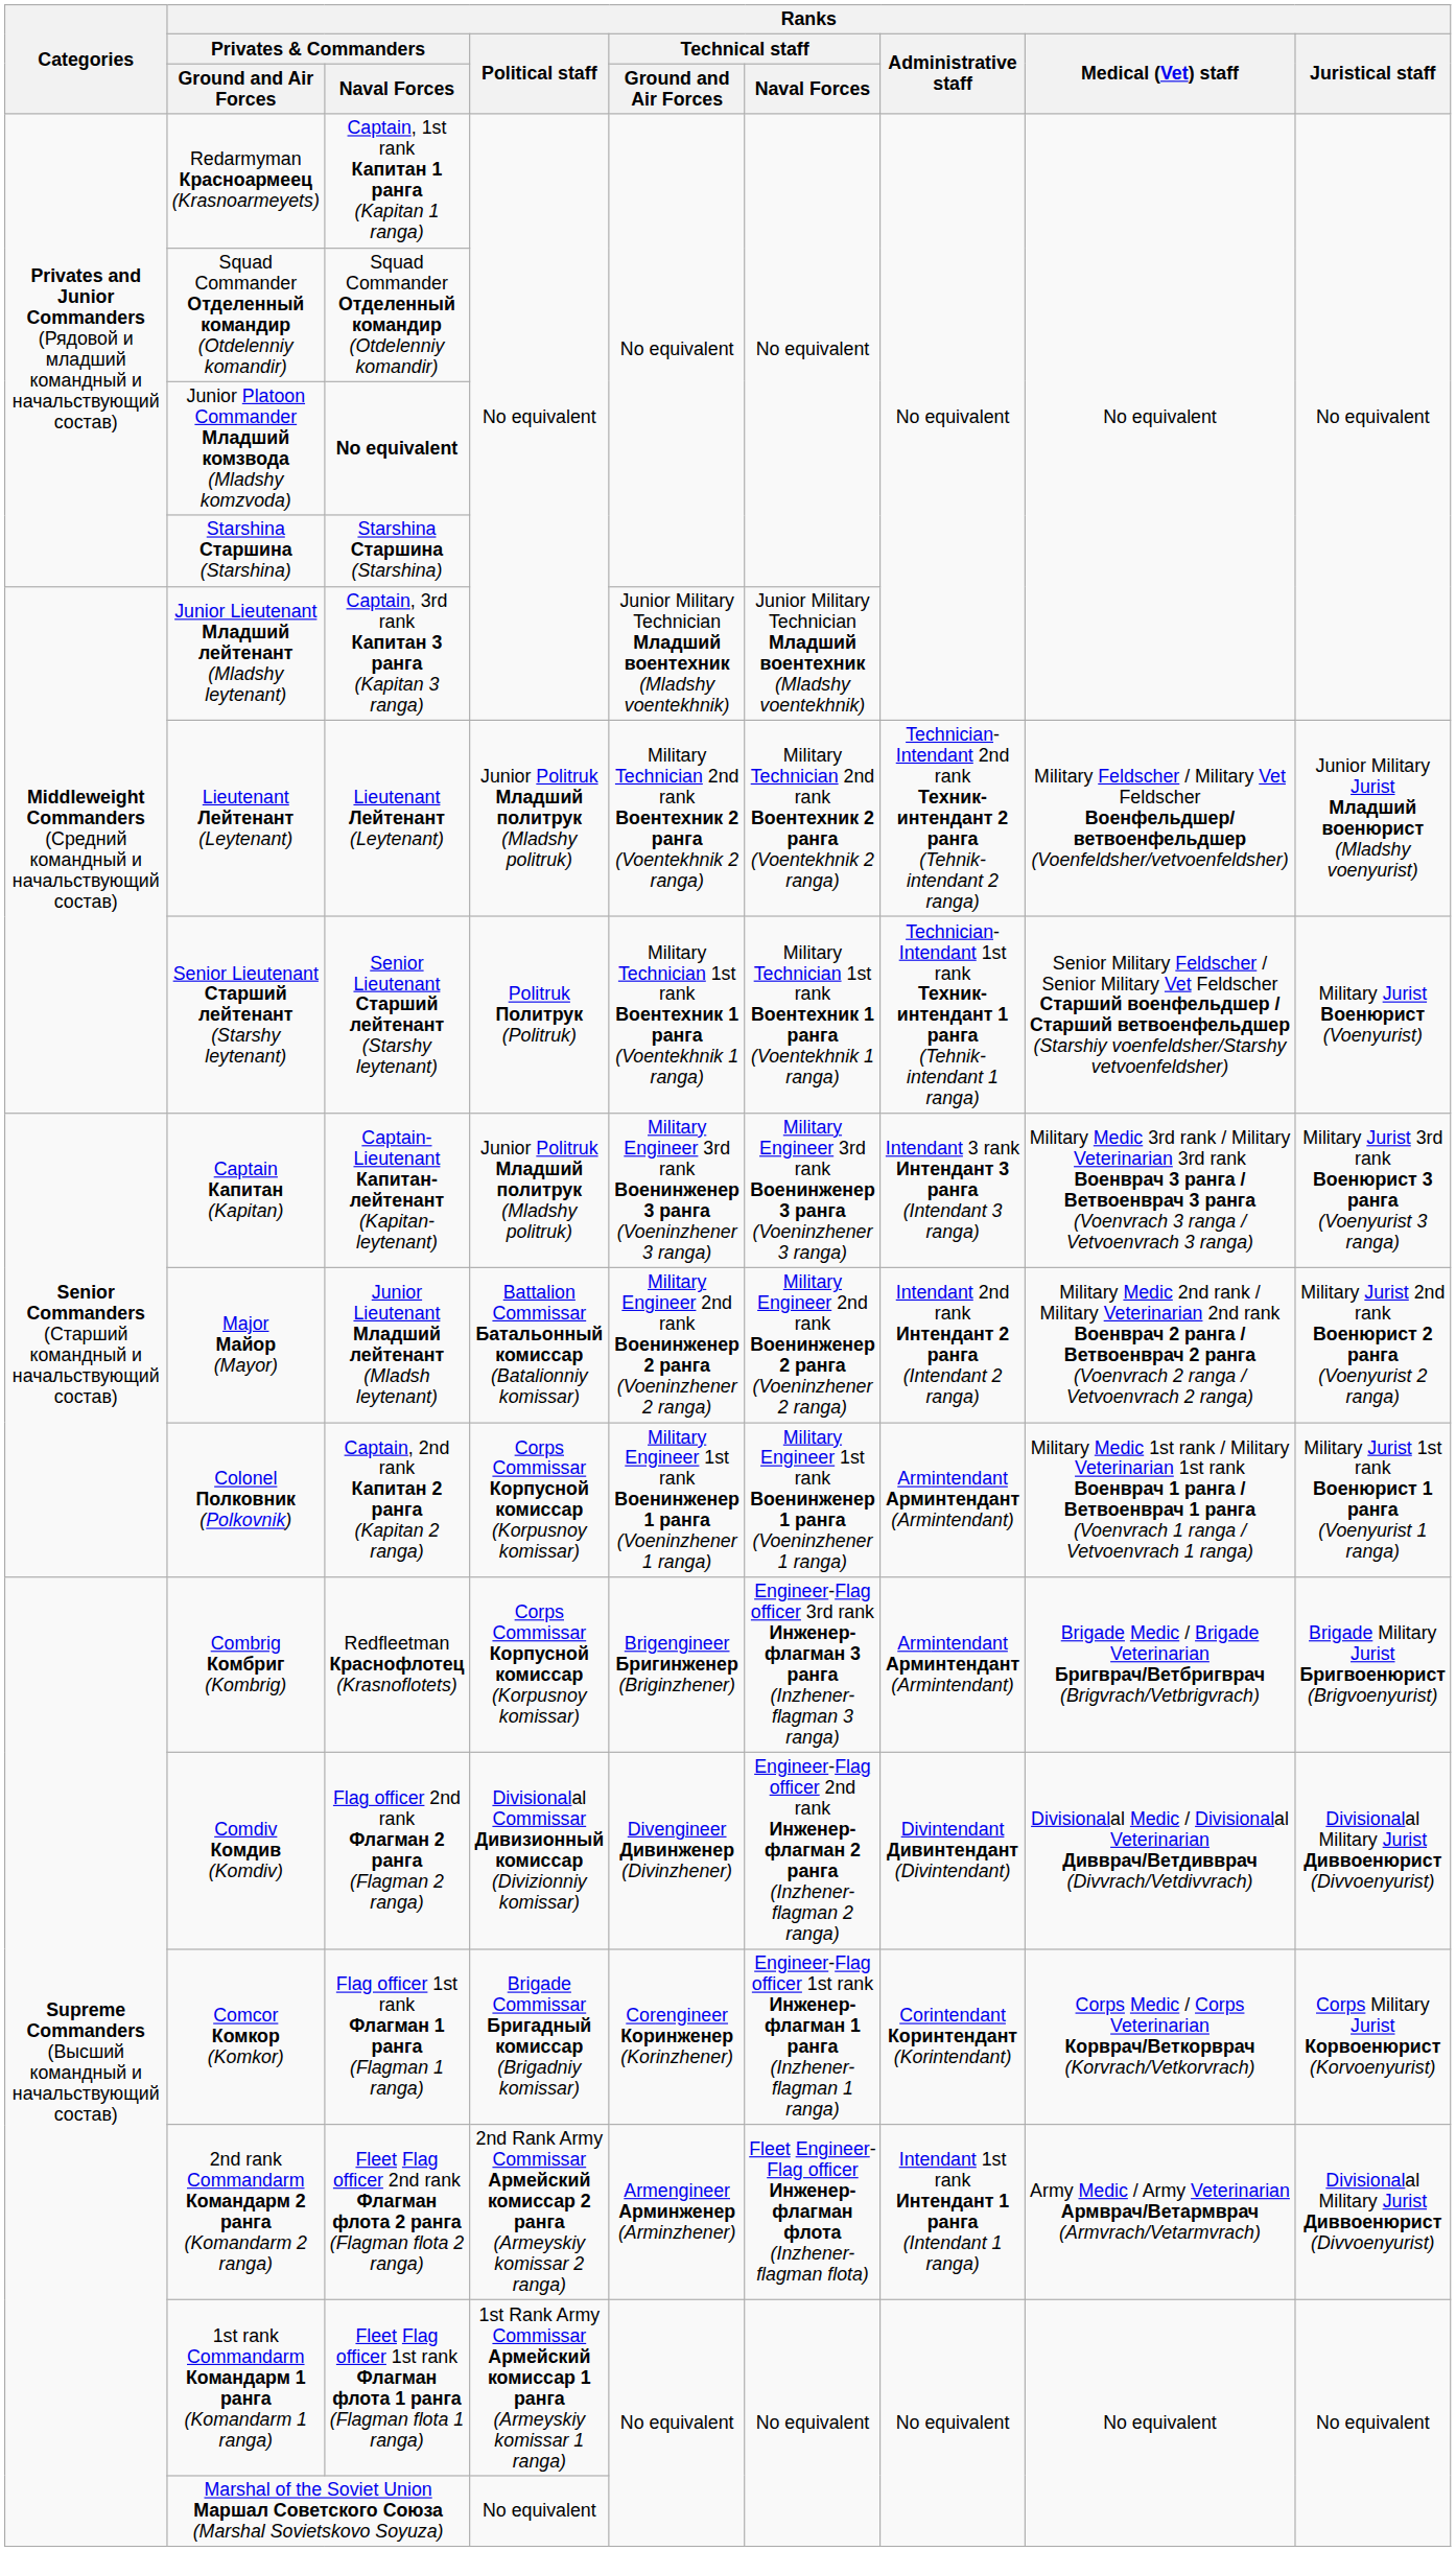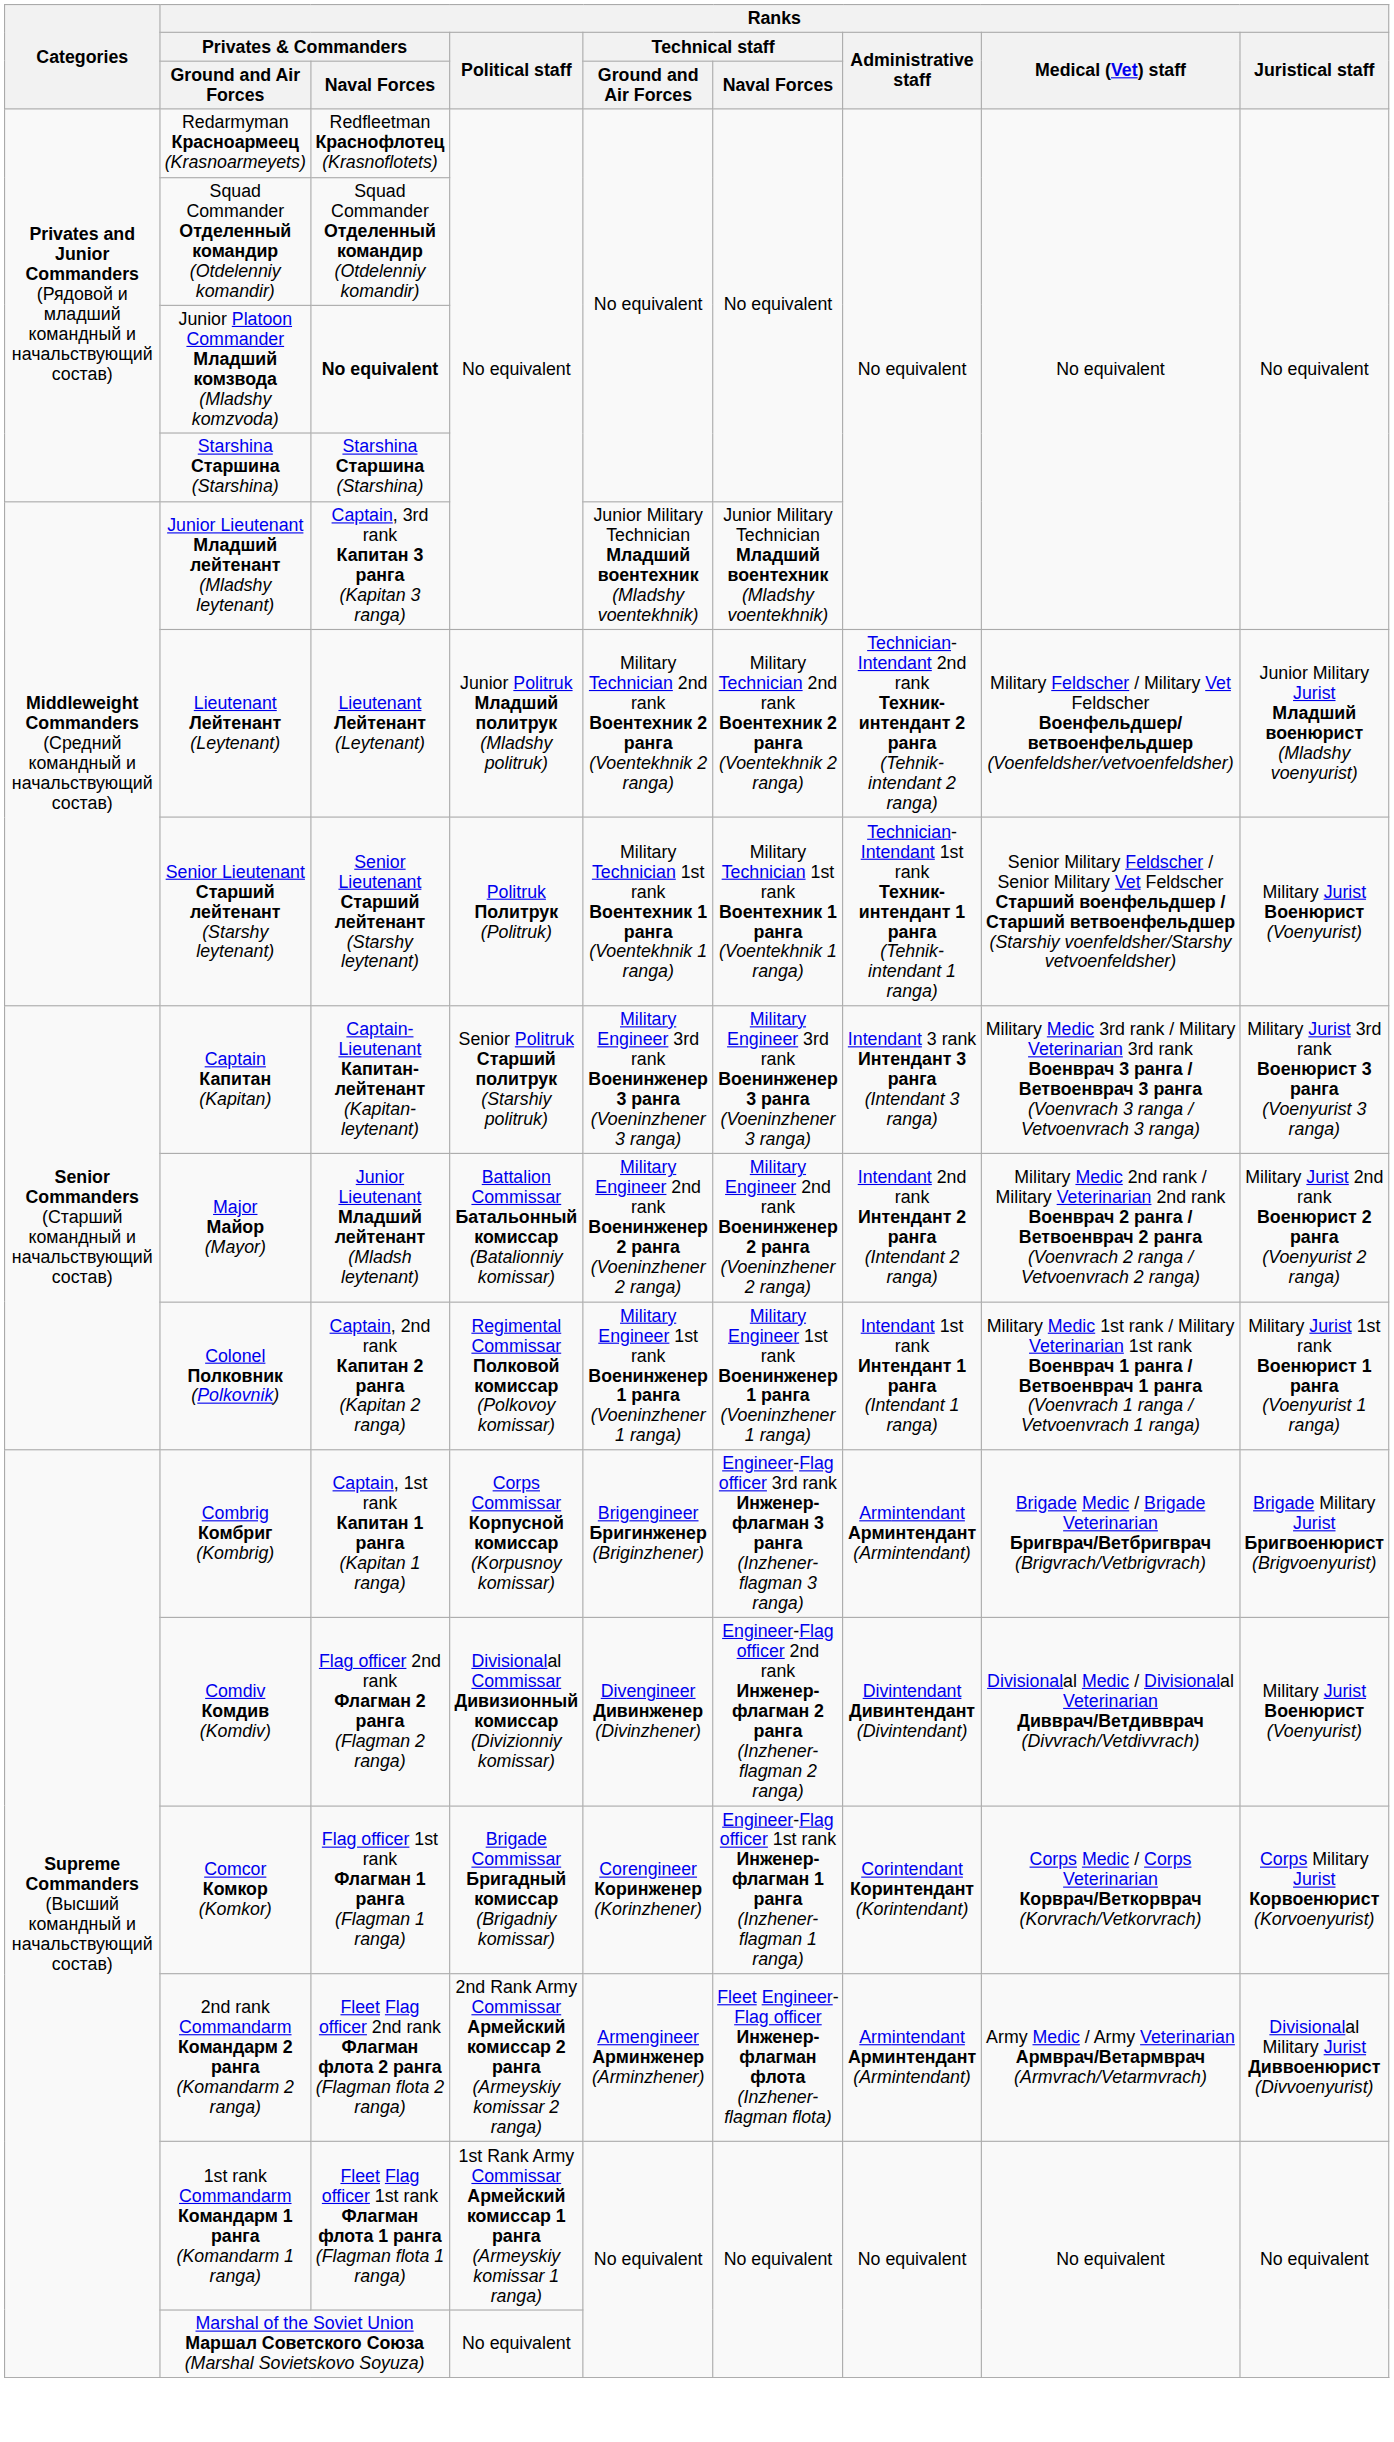Redarmyman Красноармеец (Krasnoarmeyets) | Ranks / Privates & Commanders / Naval Forces: Captain, 1st rank Капитан 1 ранга (Kapitan 1 ranga) -> Redfleetman Краснофлотец (Krasnoflotets)
Captain Капитан (Kapitan) | Ranks / Political staff: Junior Politruk Младший политрук (Mladshy politruk) -> Senior Politruk Старший политрук (Starshiy politruk)
Colonel Полковник (Polkovnik) | Ranks / Political staff: Corps Commissar Корпусной комиссар (Korpusnoy komissar) -> Regimental Commissar Полковой комиссар (Polkovoy komissar)
Colonel Полковник (Polkovnik) | Ranks / Administrative staff: Armintendant Арминтендант (Armintendant) -> Intendant 1st rank Интендант 1 ранга (Intendant 1 ranga)
Combrig Комбриг (Kombrig) | Ranks / Privates & Commanders / Naval Forces: Redfleetman Краснофлотец (Krasnoflotets) -> Captain, 1st rank Капитан 1 ранга (Kapitan 1 ranga)
Comdiv Комдив (Komdiv) | Ranks / Juristical staff: Divisionalal Military Jurist Диввоенюрист (Divvoenyurist) -> Military Jurist Военюрист (Voenyurist)
2nd rank Commandarm Командарм 2 ранга (Komandarm 2 ranga) | Ranks / Administrative staff: Intendant 1st rank Интендант 1 ранга (Intendant 1 ranga) -> Armintendant Арминтендант (Armintendant)
